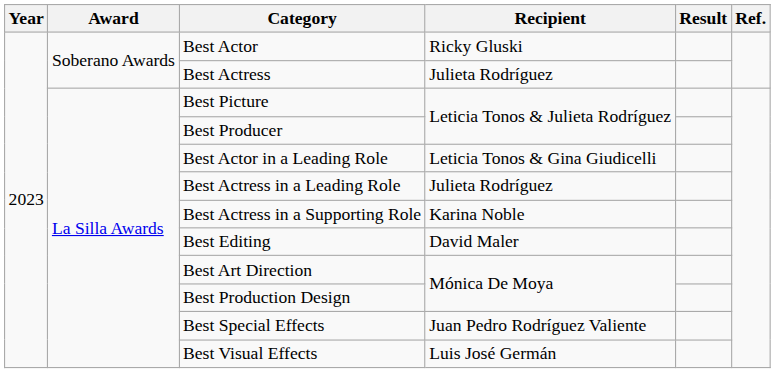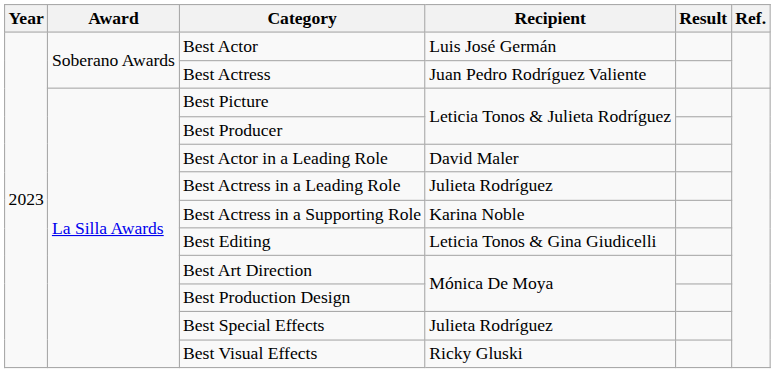Best Actor | Recipient: Ricky Gluski -> Luis José Germán
Best Actress | Recipient: Julieta Rodríguez -> Juan Pedro Rodríguez Valiente
Best Actor in a Leading Role | Recipient: Leticia Tonos & Gina Giudicelli -> David Maler
Best Editing | Recipient: David Maler -> Leticia Tonos & Gina Giudicelli
Best Special Effects | Recipient: Juan Pedro Rodríguez Valiente -> Julieta Rodríguez
Best Visual Effects | Recipient: Luis José Germán -> Ricky Gluski
